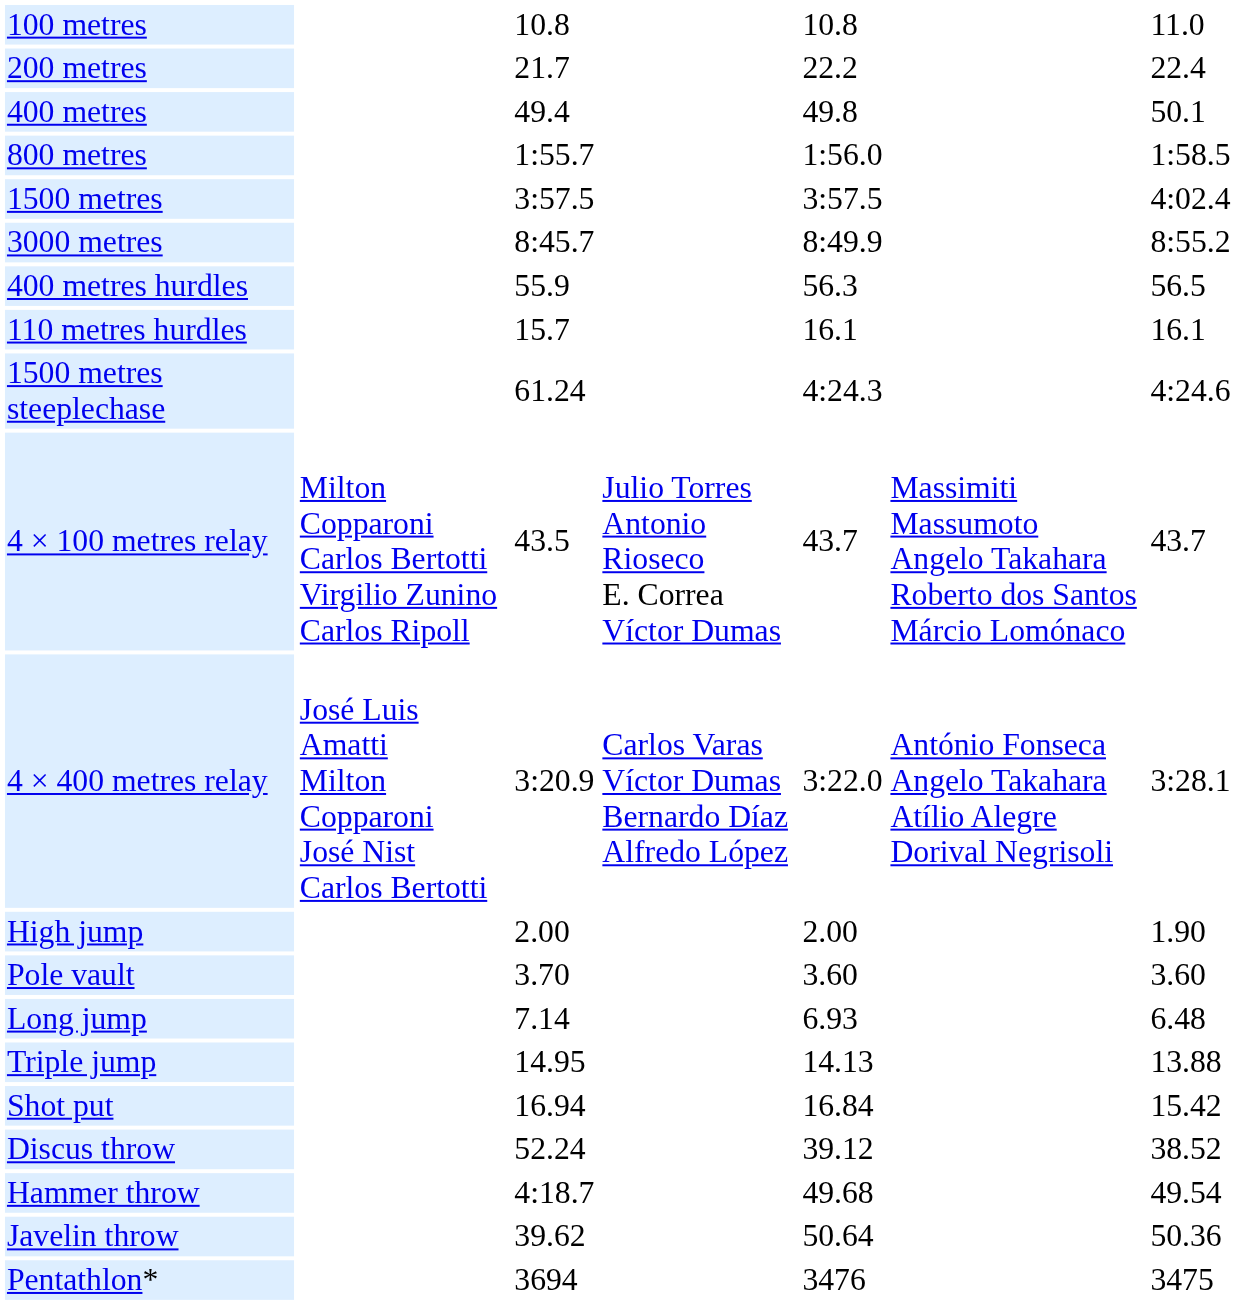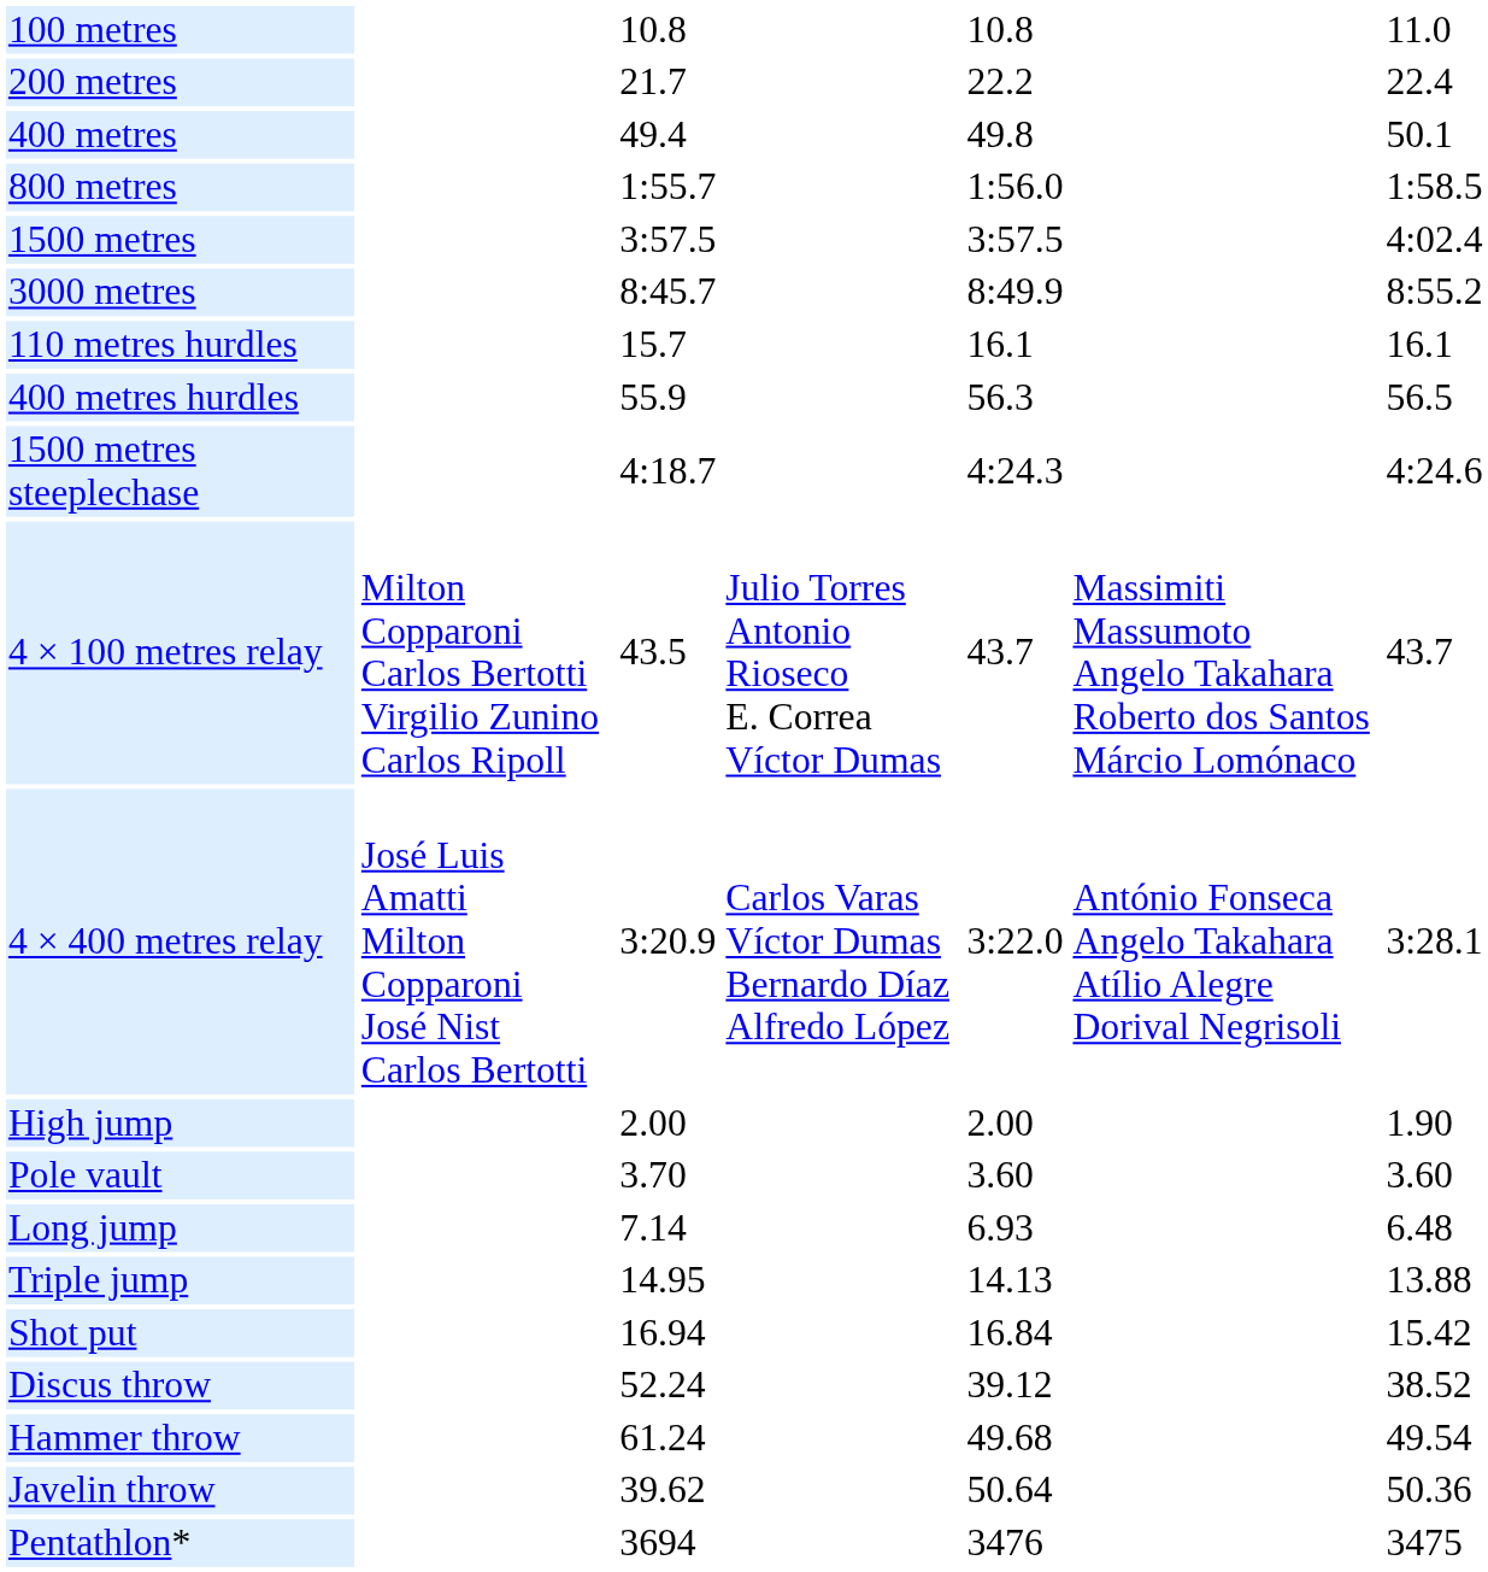rows swapped: 110 metres hurdles <-> 400 metres hurdles
1500 metres steeplechase | column 3: 61.24 -> 4:18.7
Hammer throw | column 3: 4:18.7 -> 61.24
